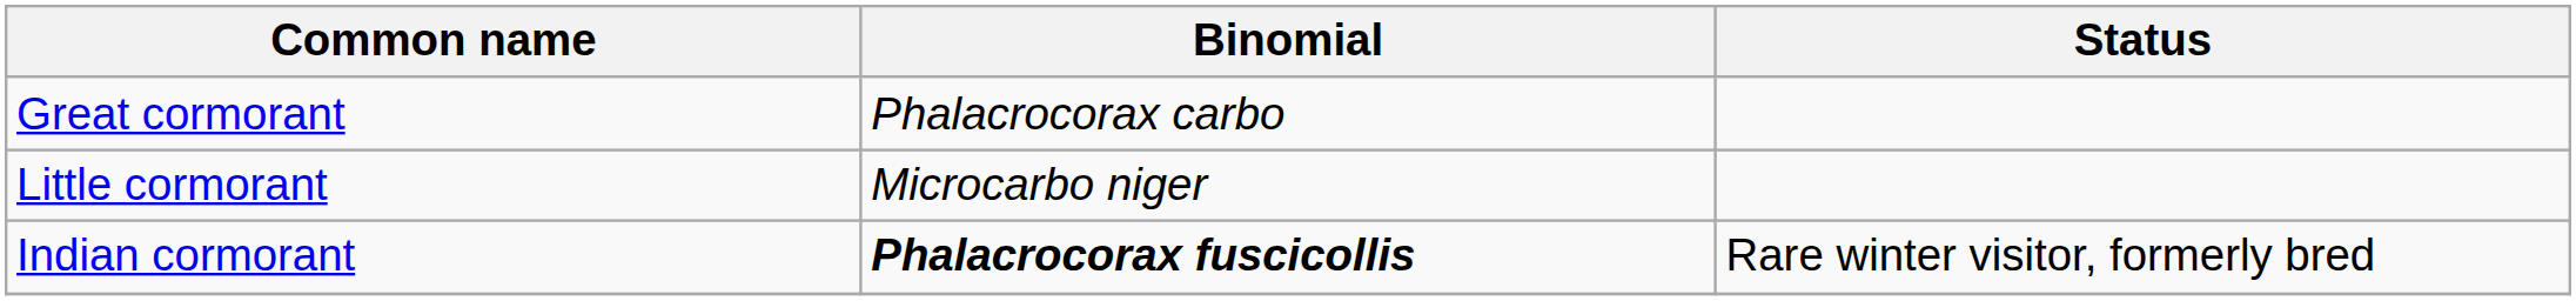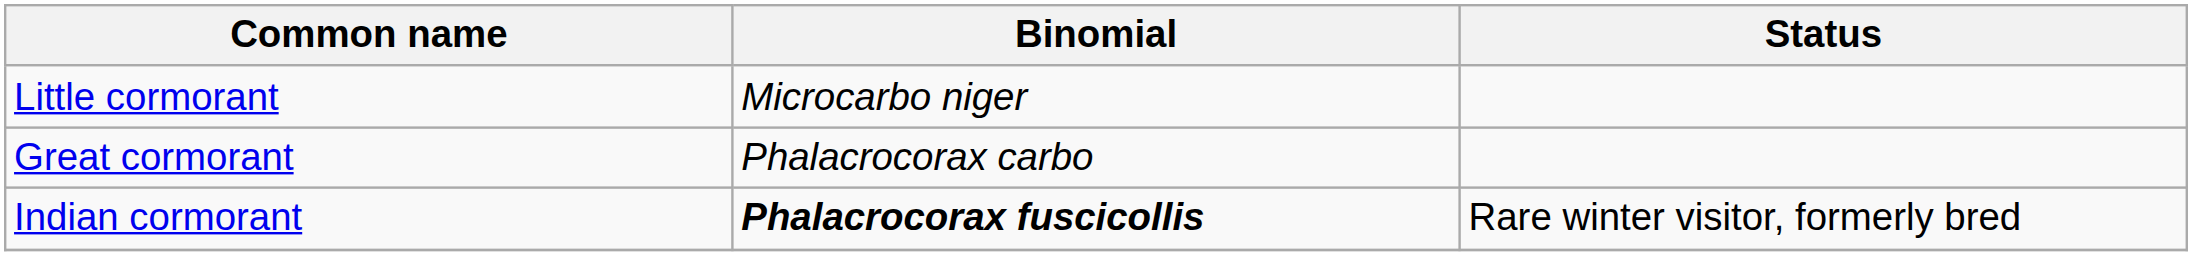rows swapped: Little cormorant <-> Great cormorant
